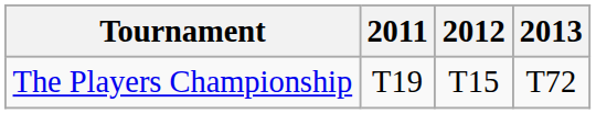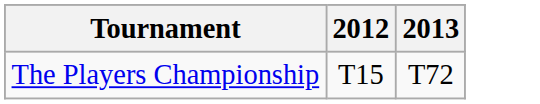- column: 2011 | T19
